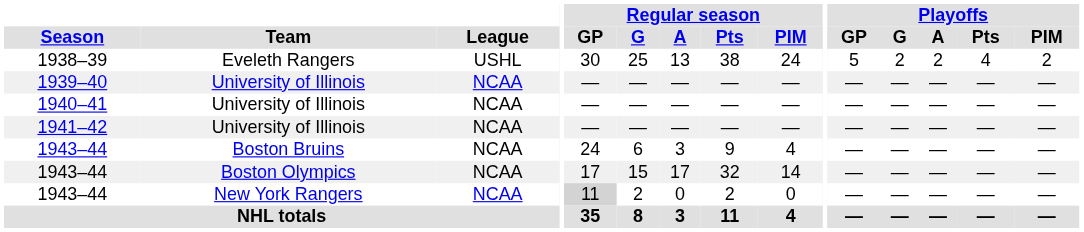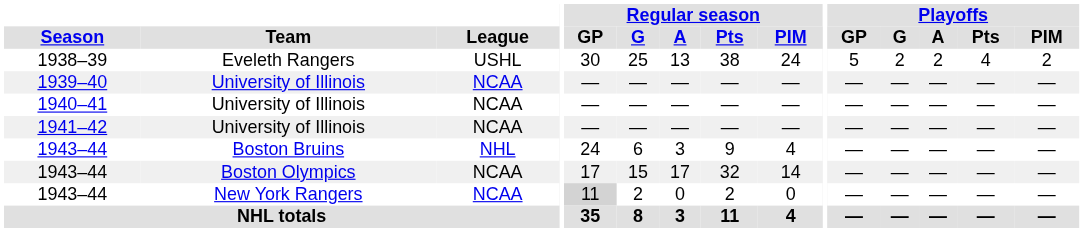1943–44 / Boston Bruins | League: NCAA -> NHL
